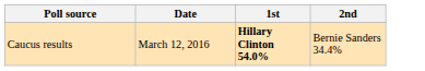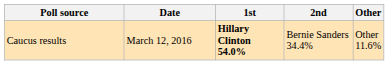+ column: Other | Other 11.6%
